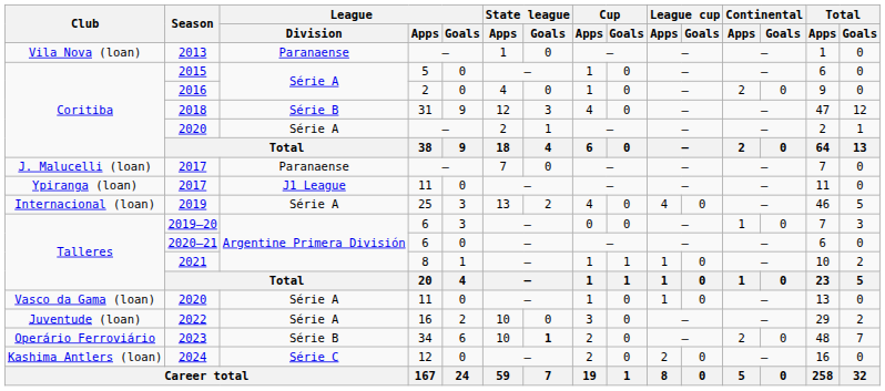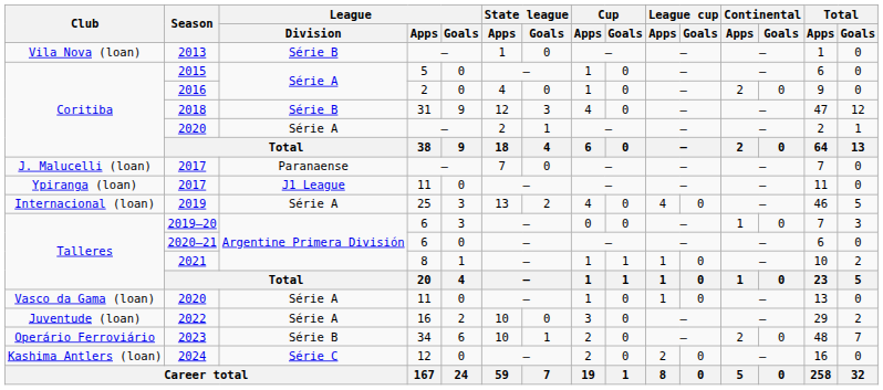2013 | League / Division: Paranaense -> Série B
2023 | State league / Goals: bold -> normal
